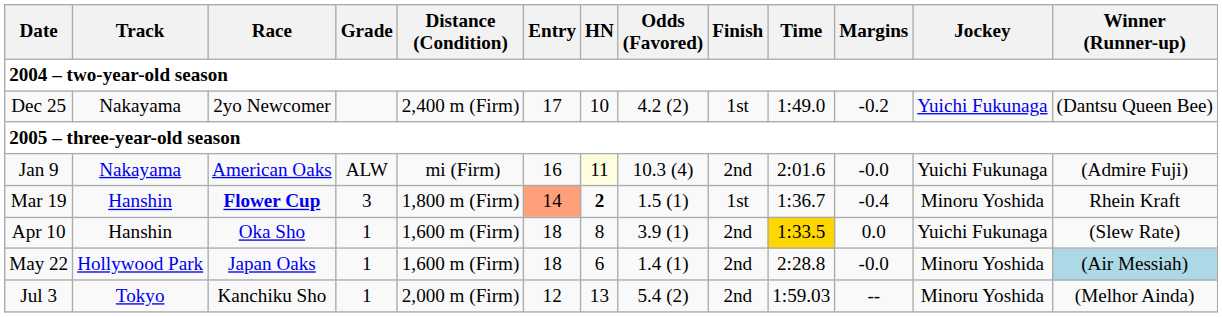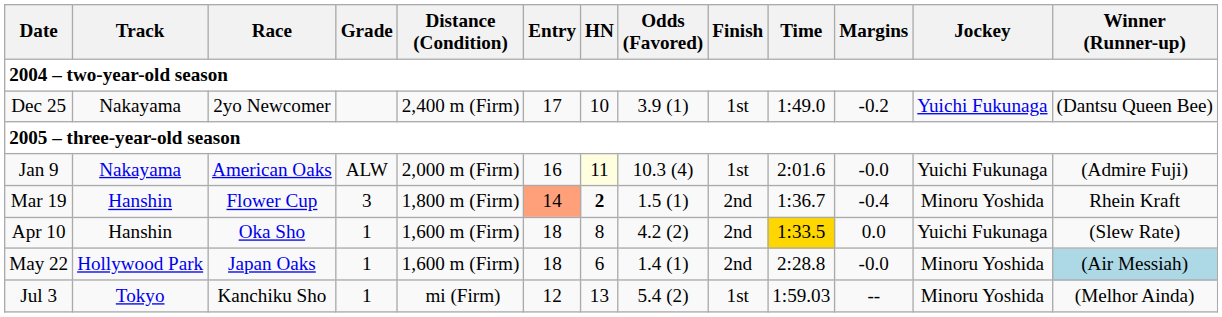Dec 25 | Odds (Favored): 4.2 (2) -> 3.9 (1)
Jan 9 | Distance (Condition): mi (Firm) -> 2,000 m (Firm)
Jan 9 | Finish: 2nd -> 1st
Mar 19 | Race: bold -> normal
Mar 19 | Finish: 1st -> 2nd
Apr 10 | Odds (Favored): 3.9 (1) -> 4.2 (2)
Jul 3 | Distance (Condition): 2,000 m (Firm) -> mi (Firm)
Jul 3 | Finish: 2nd -> 1st
